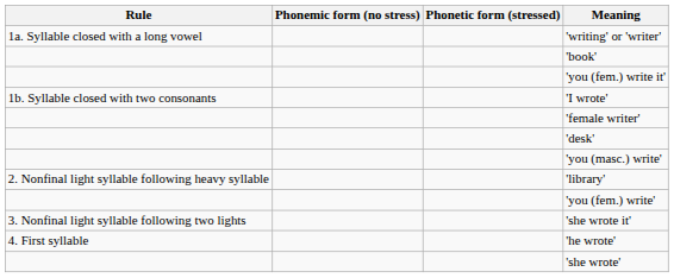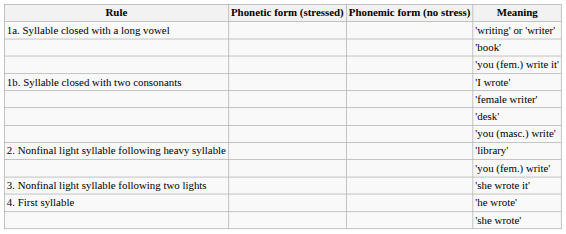columns swapped: Phonemic form (no stress) <-> Phonetic form (stressed)
